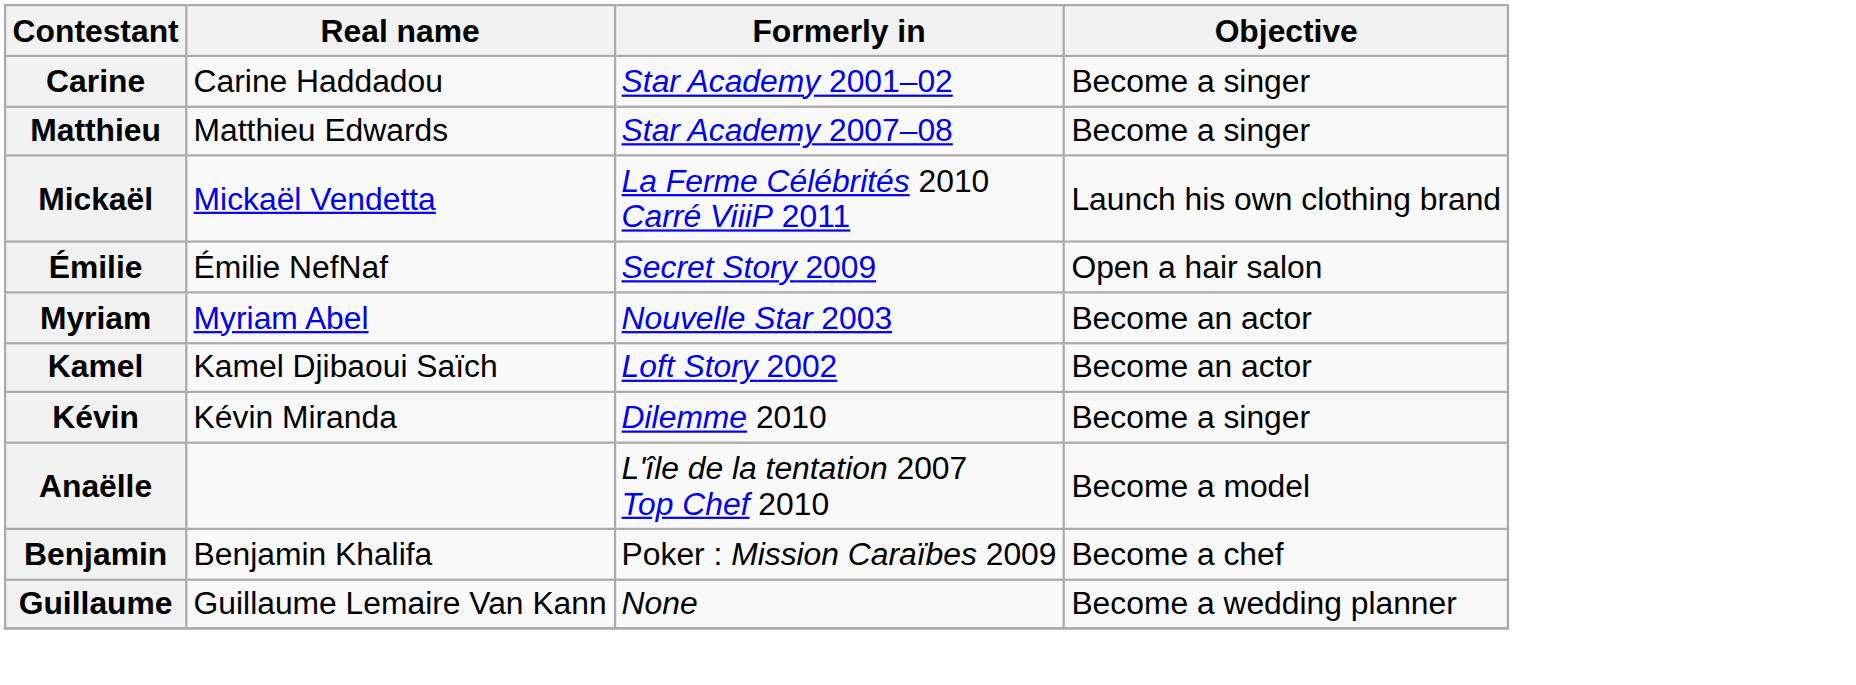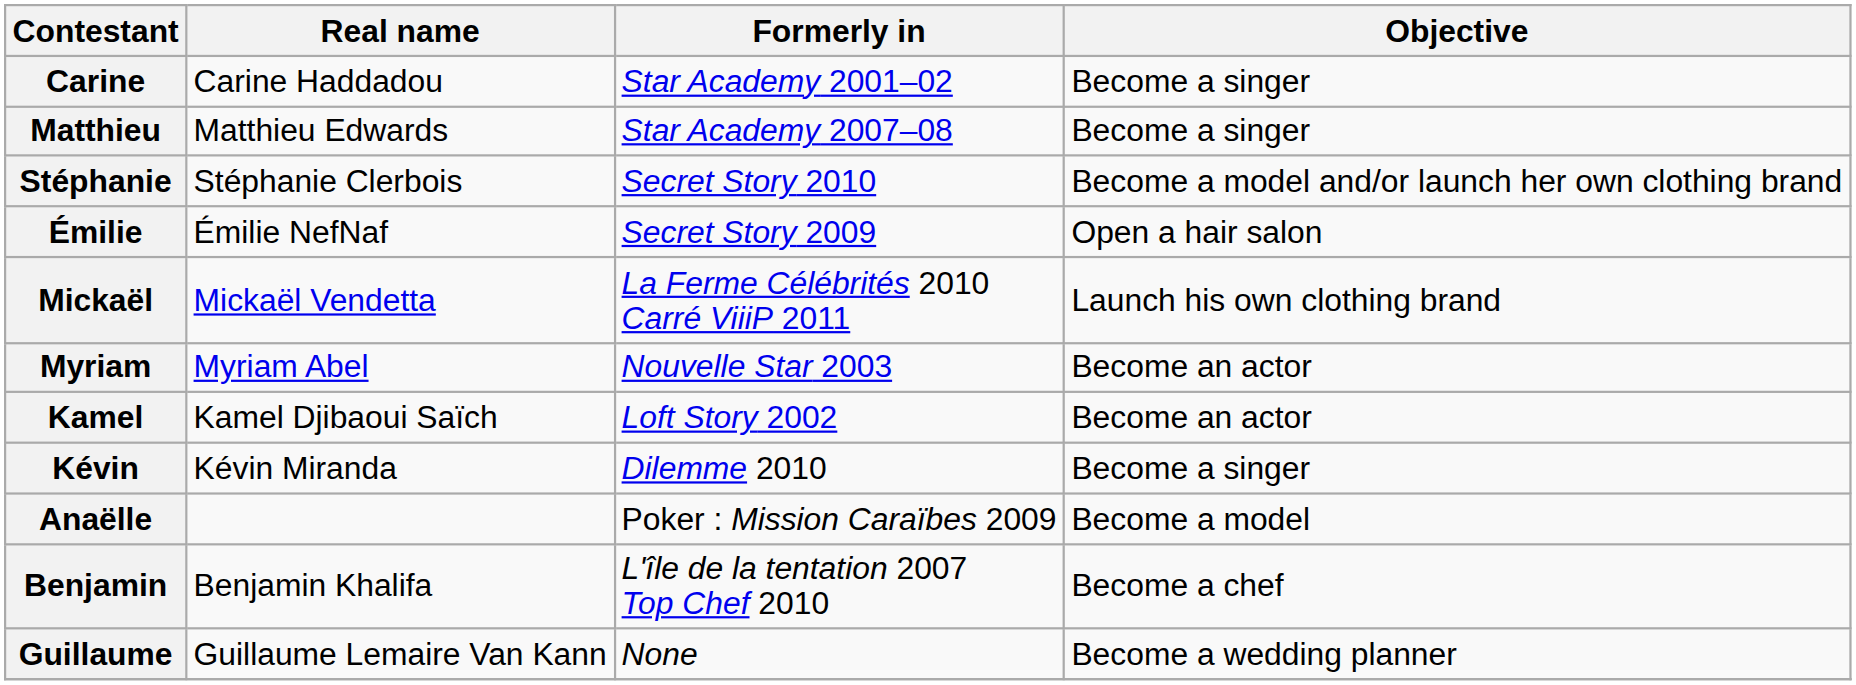+ row: Stéphanie | Stéphanie Clerbois | Secret Story 2010 | Become a model and/or launch her own clothing brand
rows swapped: Mickaël <-> Émilie
Anaëlle | Formerly in: L'île de la tentation 2007 Top Chef 2010 -> Poker : Mission Caraïbes 2009
Benjamin | Formerly in: Poker : Mission Caraïbes 2009 -> L'île de la tentation 2007 Top Chef 2010
